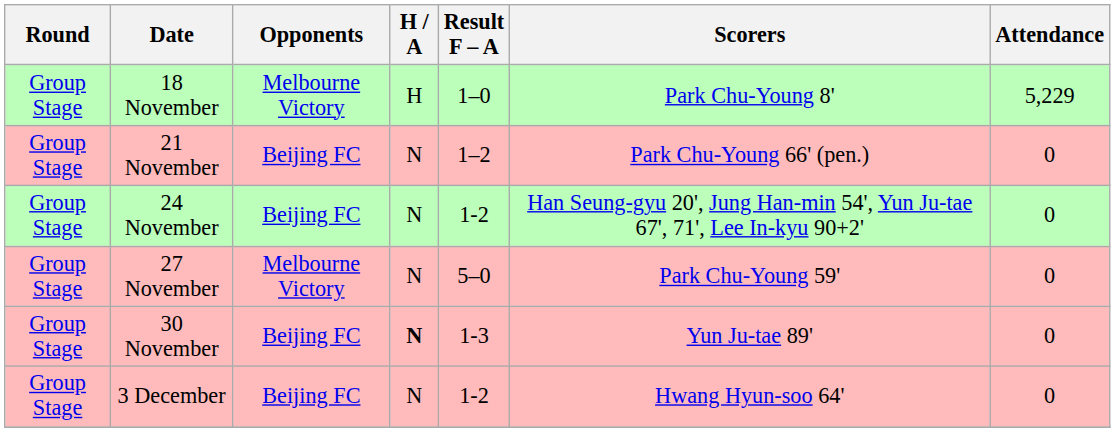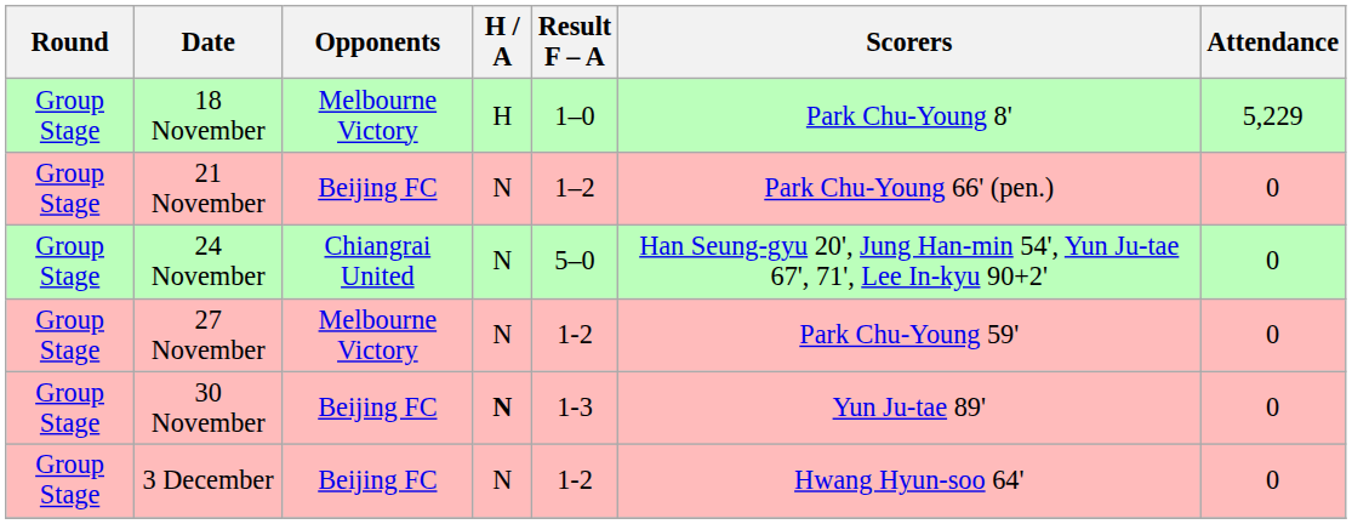24 November | Opponents: Beijing FC -> Chiangrai United
24 November | Result F – A: 1-2 -> 5–0
27 November | Result F – A: 5–0 -> 1-2
